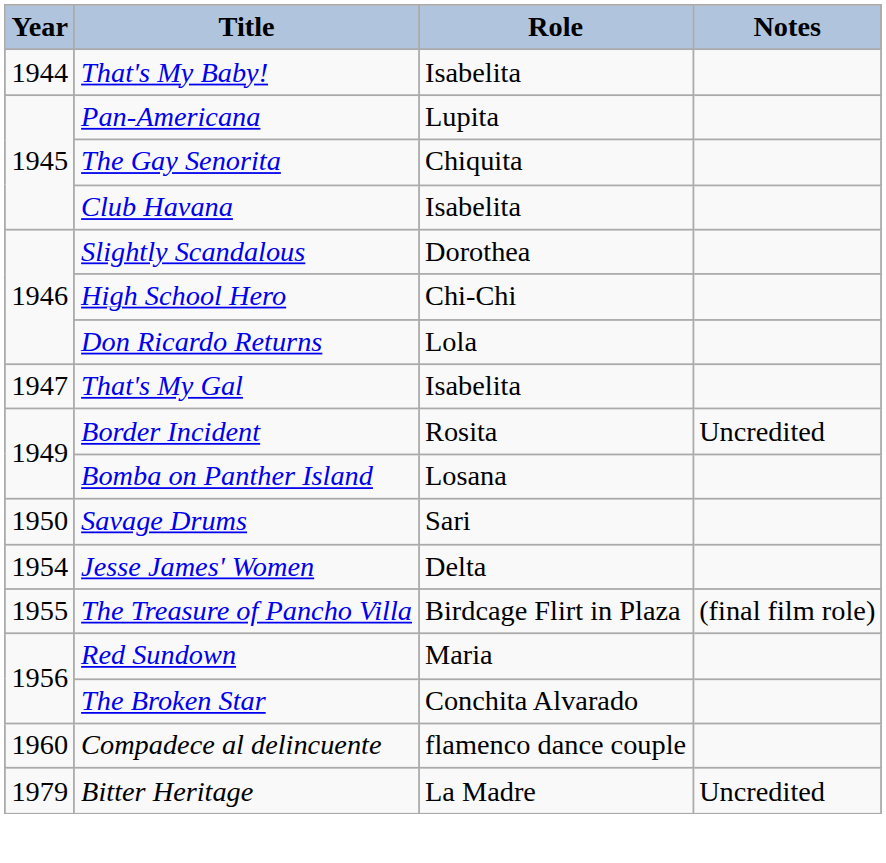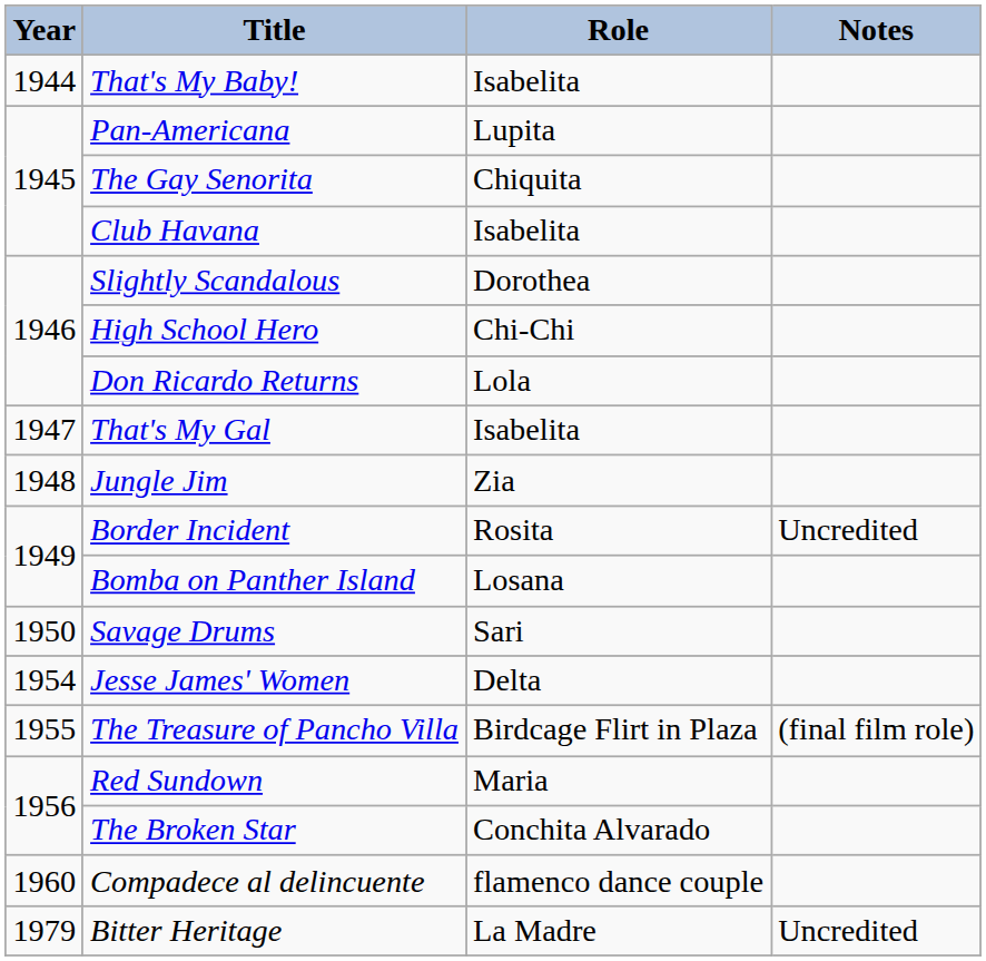+ row: 1948 | Jungle Jim | Zia
